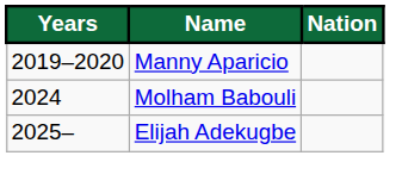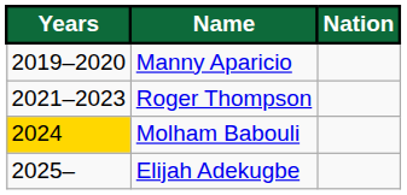+ row: 2021–2023 | Roger Thompson
Molham Babouli | Years: no background -> gold background
